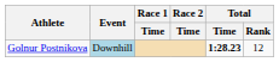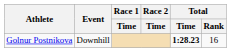Golnur Postnikova | Event: lightblue background -> no background
Golnur Postnikova | Total / Rank: 12 -> 16
